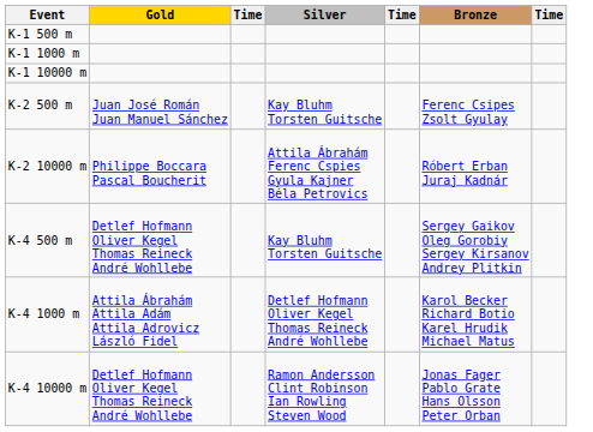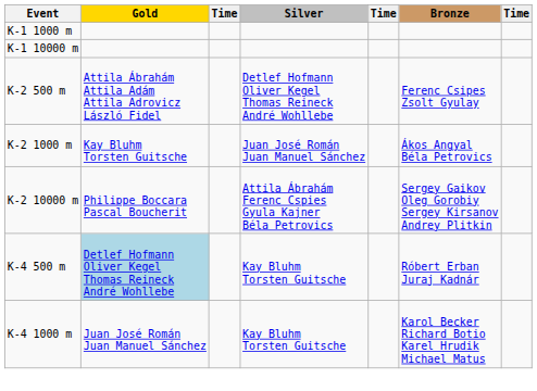- row: K-1 500 m
K-2 500 m | Gold: Juan José Román Juan Manuel Sánchez -> Attila Ábrahám Attila Adám Attila Adrovicz László Fidel
K-2 500 m | Silver: Kay Bluhm Torsten Guitsche -> Detlef Hofmann Oliver Kegel Thomas Reineck André Wohllebe
+ row: K-2 1000 m | Kay Bluhm Torsten Guitsche | Juan José Román Juan Manuel Sánchez | Ákos Angyal Béla Petrovics
K-2 10000 m | Bronze: Róbert Erban Juraj Kadnár -> Sergey Gaikov Oleg Gorobiy Sergey Kirsanov Andrey Plitkin
K-4 500 m | Gold: no background -> lightblue background
K-4 500 m | Bronze: Sergey Gaikov Oleg Gorobiy Sergey Kirsanov Andrey Plitkin -> Róbert Erban Juraj Kadnár
K-4 1000 m | Gold: Attila Ábrahám Attila Adám Attila Adrovicz László Fidel -> Juan José Román Juan Manuel Sánchez
K-4 1000 m | Silver: Detlef Hofmann Oliver Kegel Thomas Reineck André Wohllebe -> Kay Bluhm Torsten Guitsche
- row: K-4 10000 m | Detlef Hofmann Oliver Kegel Thomas Reineck André Wohllebe | Ramon Andersson Clint Robinson Ian Rowling Steven Wood | Jonas Fager Pablo Grate Hans Olsson Peter Orban
